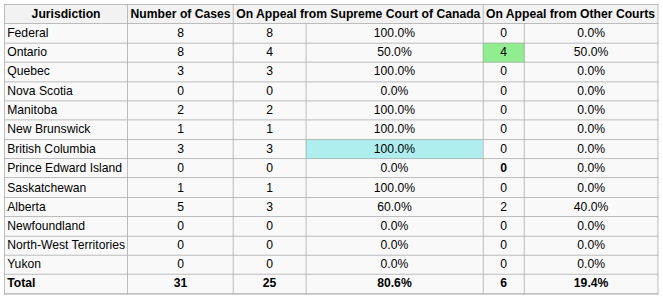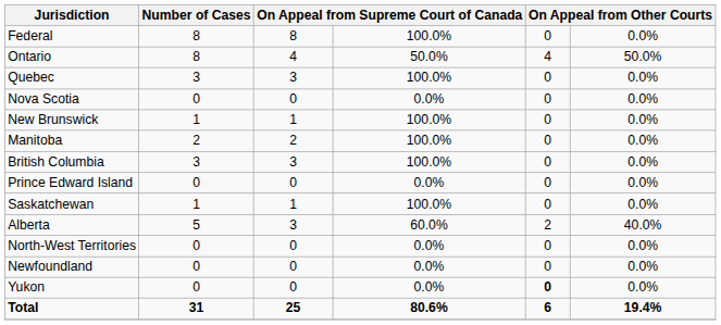Ontario | column 5: lightgreen background -> no background
rows swapped: New Brunswick <-> Manitoba
British Columbia | column 4: paleturquoise background -> no background
Prince Edward Island | column 5: bold -> normal
rows swapped: Newfoundland <-> North-West Territories
Yukon | column 5: normal -> bold
